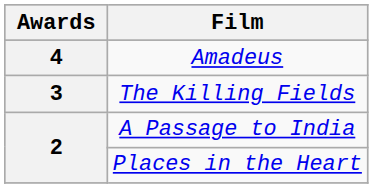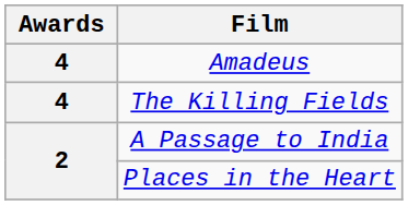The Killing Fields | Awards: 3 -> 4
